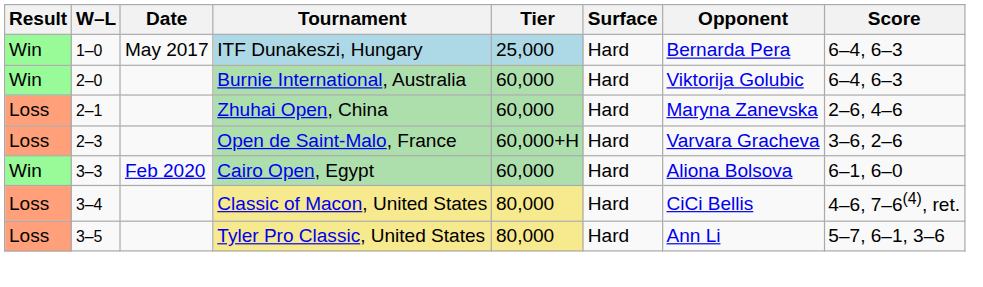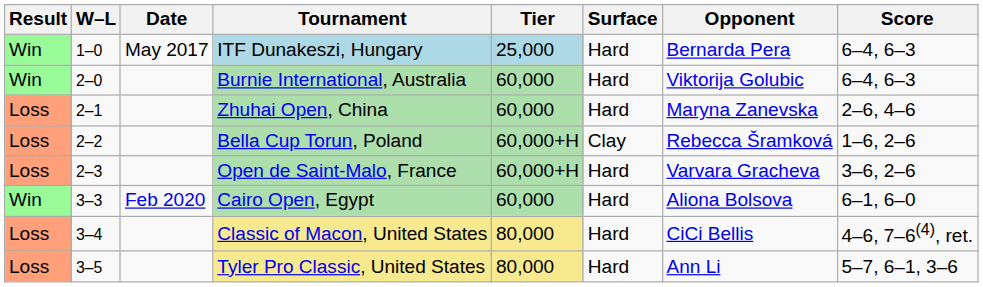+ row: Loss | 2–2 | Bella Cup Torun, Poland | 60,000+H | Clay | Rebecca Šramková | 1–6, 2–6
